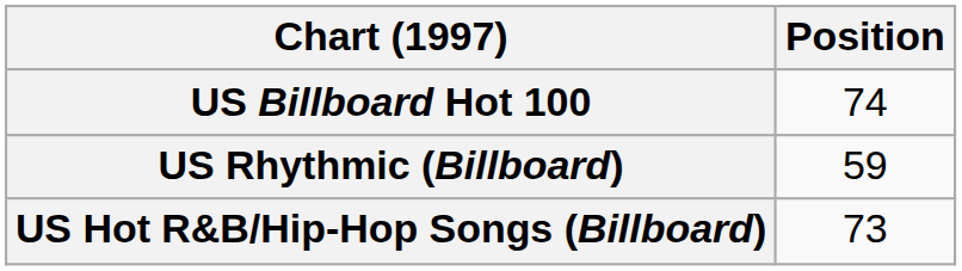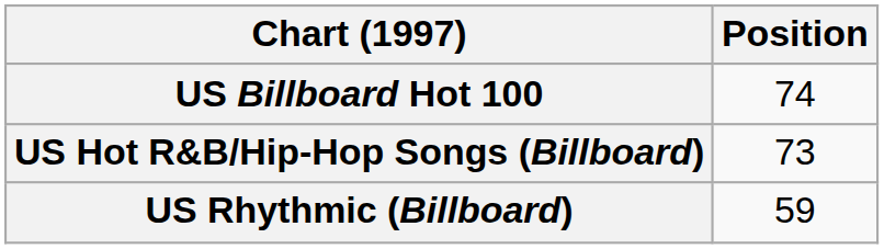rows swapped: US Hot R&B/Hip-Hop Songs (Billboard) <-> US Rhythmic (Billboard)
